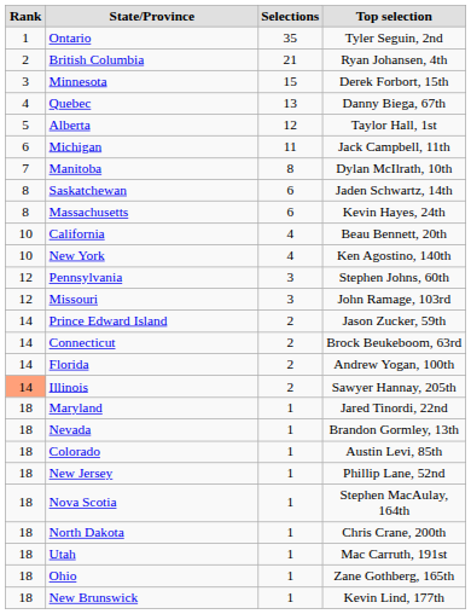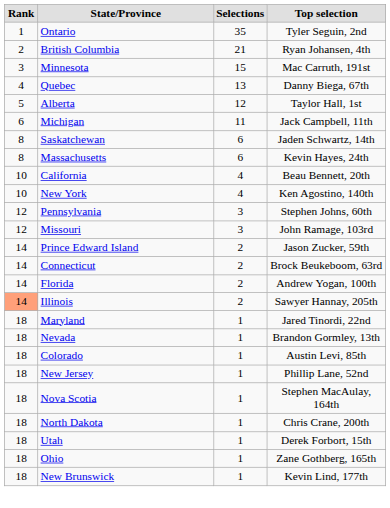Minnesota | Top selection: Derek Forbort, 15th -> Mac Carruth, 191st
- row: 7 | Manitoba | 8 | Dylan McIlrath, 10th
Utah | Top selection: Mac Carruth, 191st -> Derek Forbort, 15th
